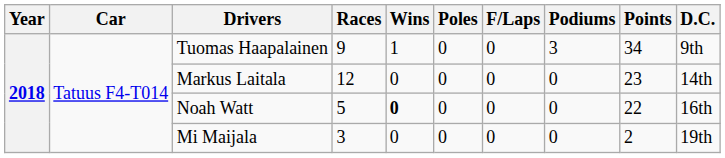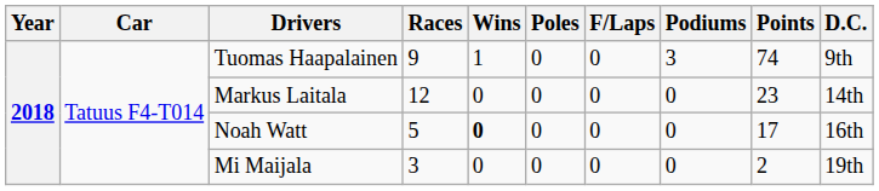Tuomas Haapalainen | Points: 34 -> 74
Noah Watt | Points: 22 -> 17
